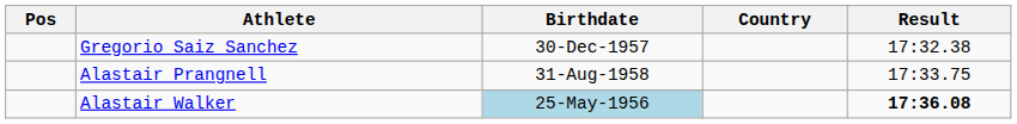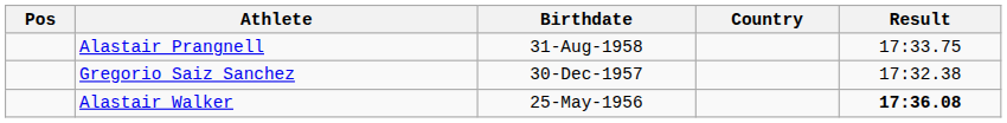rows swapped: Gregorio Saiz Sanchez <-> Alastair Prangnell
Alastair Walker | Birthdate: lightblue background -> no background
